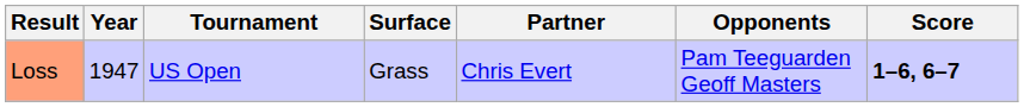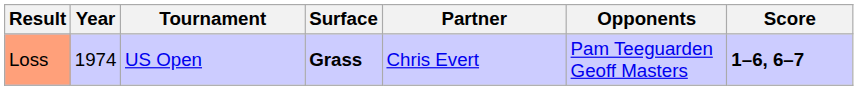Loss | Year: 1947 -> 1974
Loss | Surface: normal -> bold
